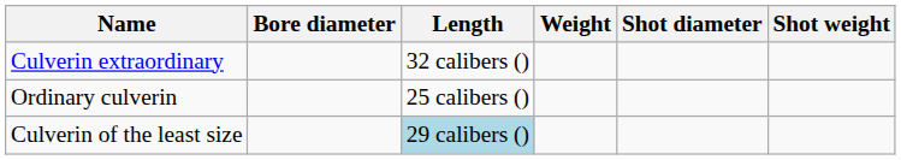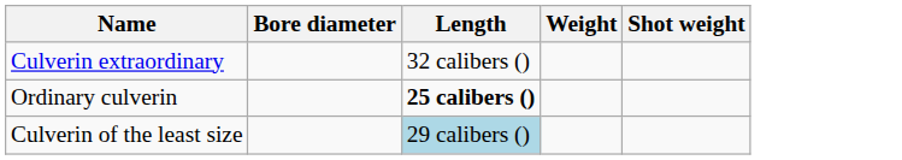- column: Shot diameter
Ordinary culverin | Length: normal -> bold
